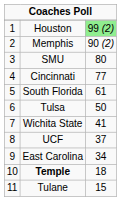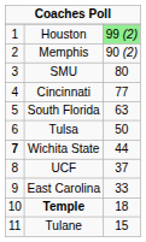South Florida | column 3: 61 -> 63
Wichita State | column 1: normal -> bold
Wichita State | column 3: 41 -> 44
East Carolina | column 3: 34 -> 33
